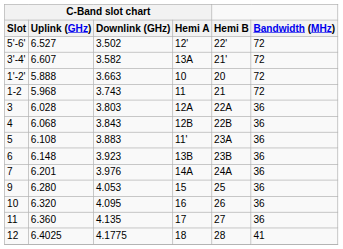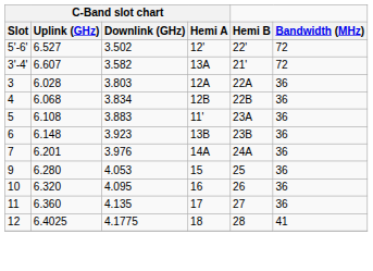- row: 1'-2' | 5.888 | 3.663 | 10 | 20 | 72
- row: 1-2 | 5.968 | 3.743 | 11 | 21 | 72
4 | C-Band slot chart / Downlink (GHz): 3.843 -> 3.834
